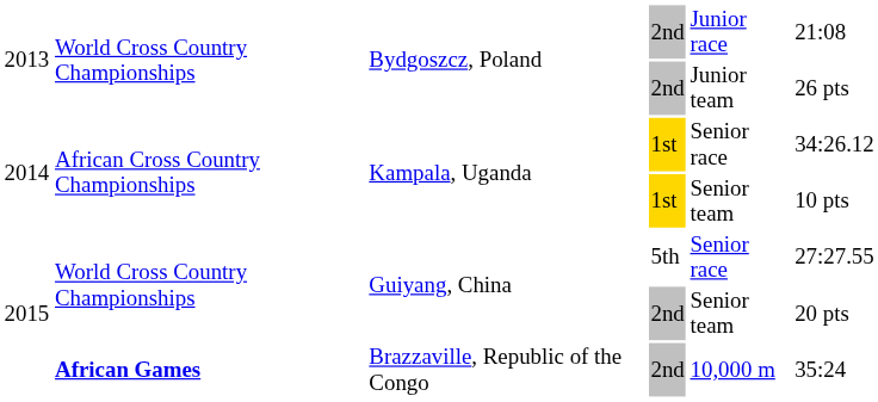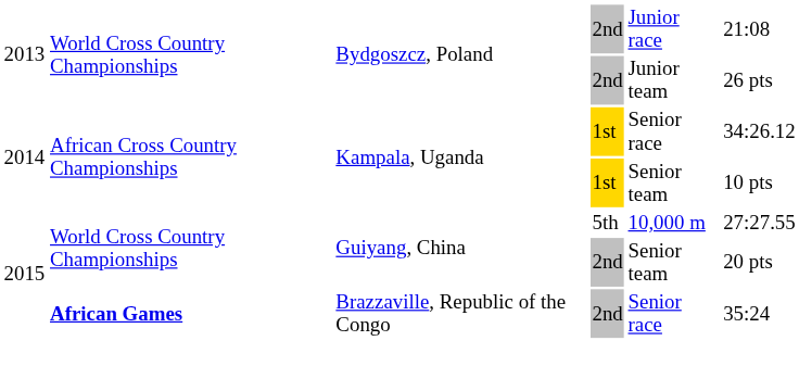Guiyang, China / 5th | column 5: Senior race -> 10,000 m
Brazzaville, Republic of the Congo | column 5: 10,000 m -> Senior race
